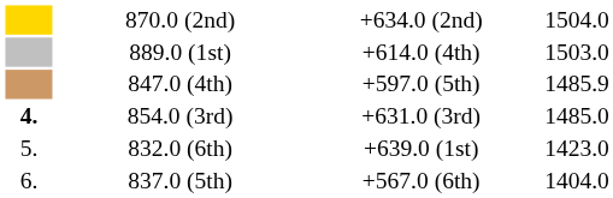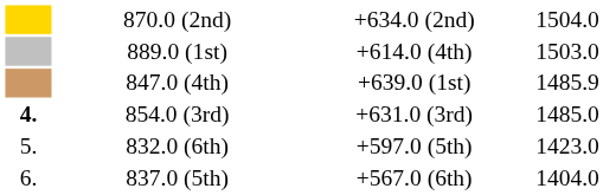847.0 (4th) | column 4: +597.0 (5th) -> +639.0 (1st)
832.0 (6th) | column 4: +639.0 (1st) -> +597.0 (5th)
